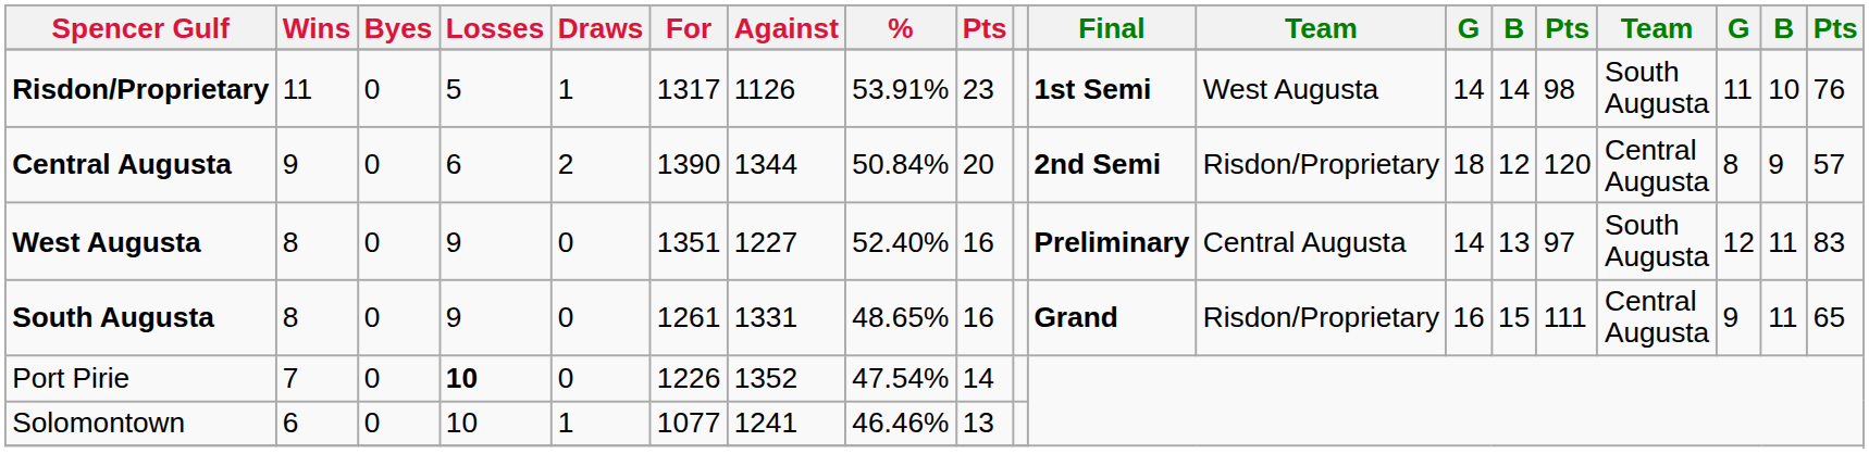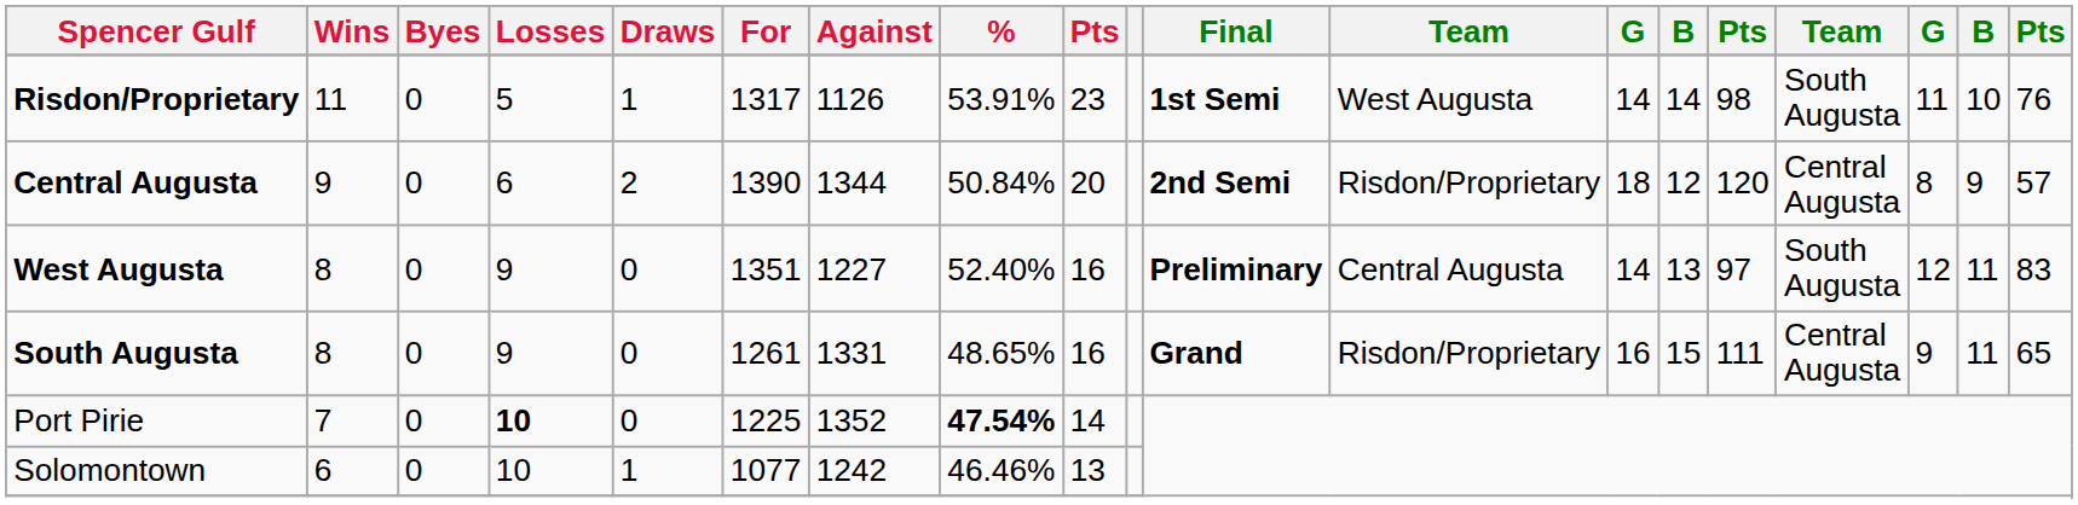Port Pirie | For: 1226 -> 1225
Port Pirie | %: normal -> bold
Solomontown | Against: 1241 -> 1242
